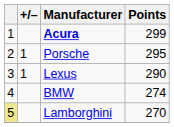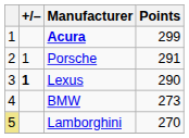Porsche | Points: 295 -> 291
Lexus | +/–: normal -> bold
BMW | Points: 274 -> 273
